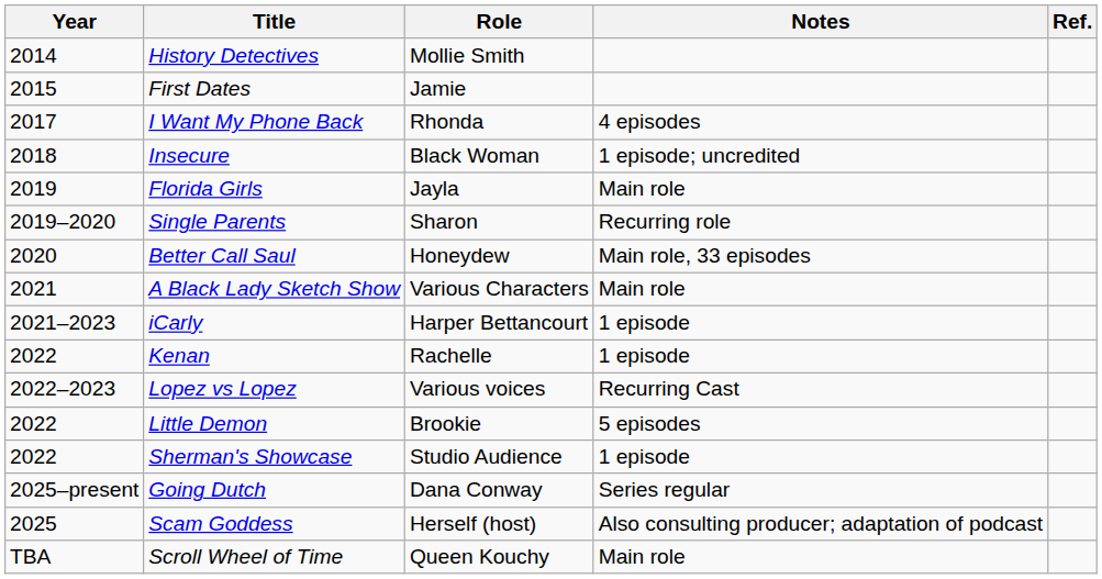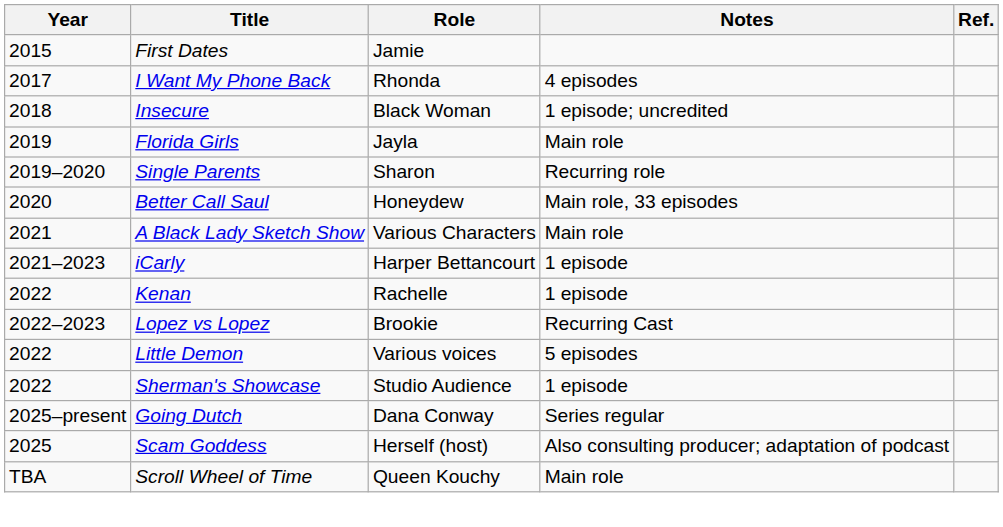- row: 2014 | History Detectives | Mollie Smith
Lopez vs Lopez | Role: Various voices -> Brookie
Little Demon | Role: Brookie -> Various voices
